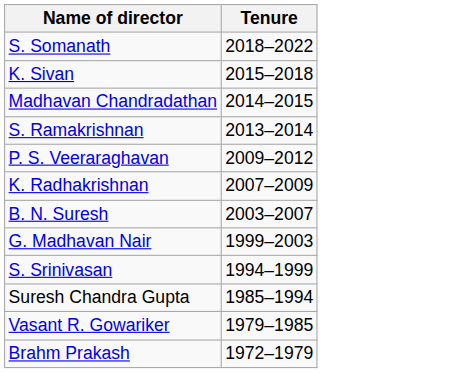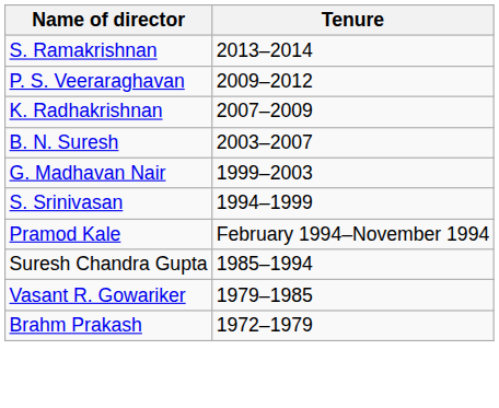- row: S. Somanath | 2018–2022
- row: K. Sivan | 2015–2018
- row: Madhavan Chandradathan | 2014–2015
+ row: Pramod Kale | February 1994–November 1994
